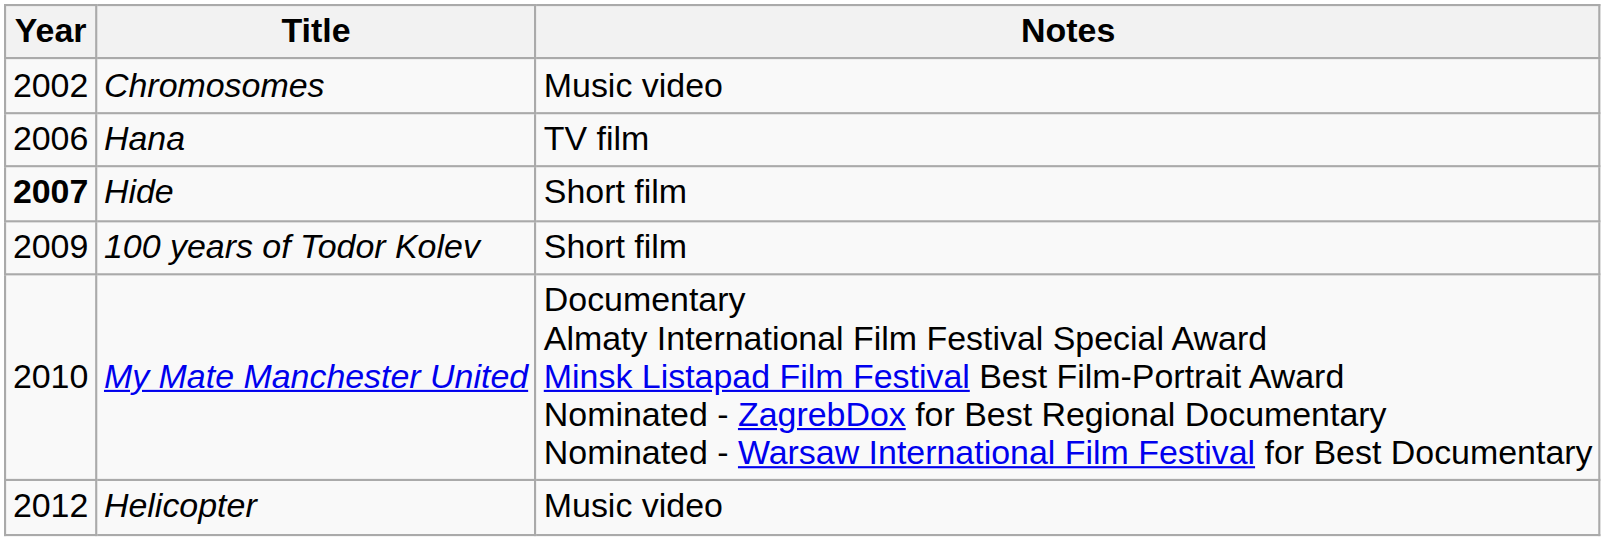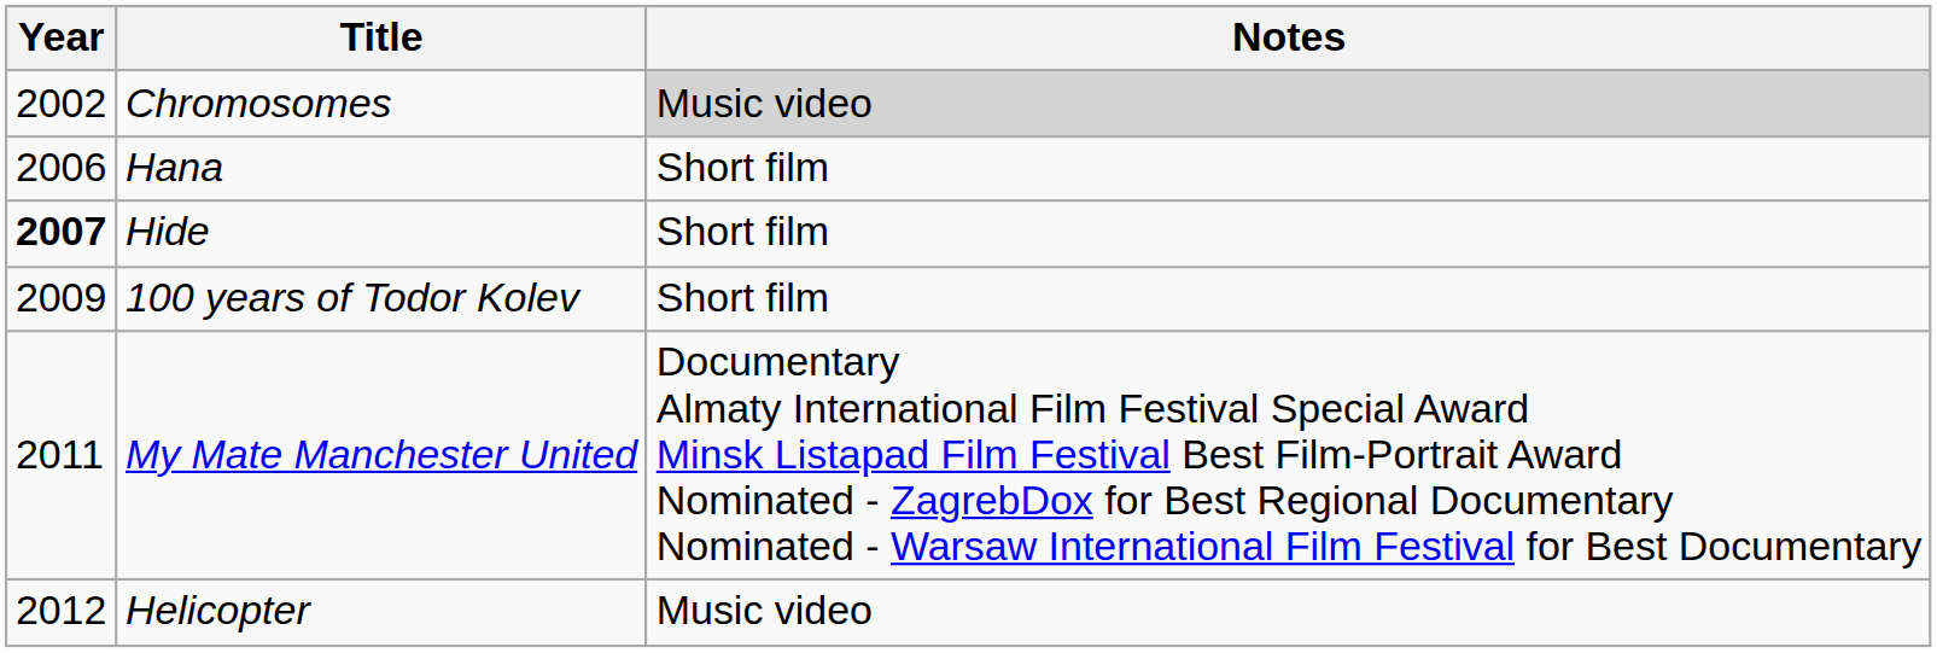Chromosomes | Notes: no background -> lightgrey background
Hana | Notes: TV film -> Short film
My Mate Manchester United | Year: 2010 -> 2011
